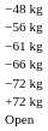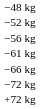+ row: −52 kg
- row: Open
